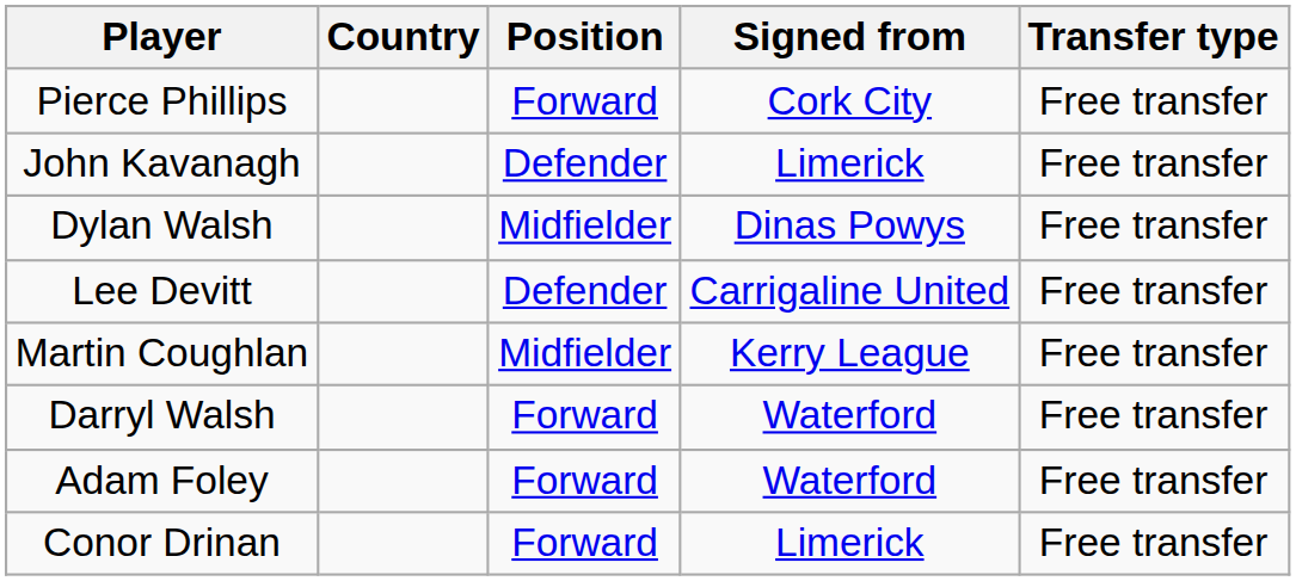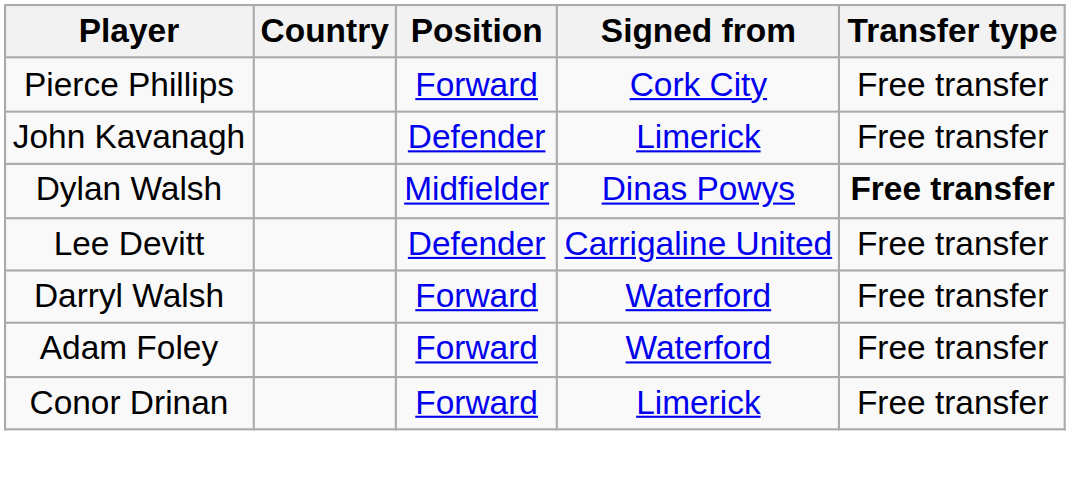Dylan Walsh | Transfer type: normal -> bold
- row: Martin Coughlan | Midfielder | Kerry League | Free transfer
